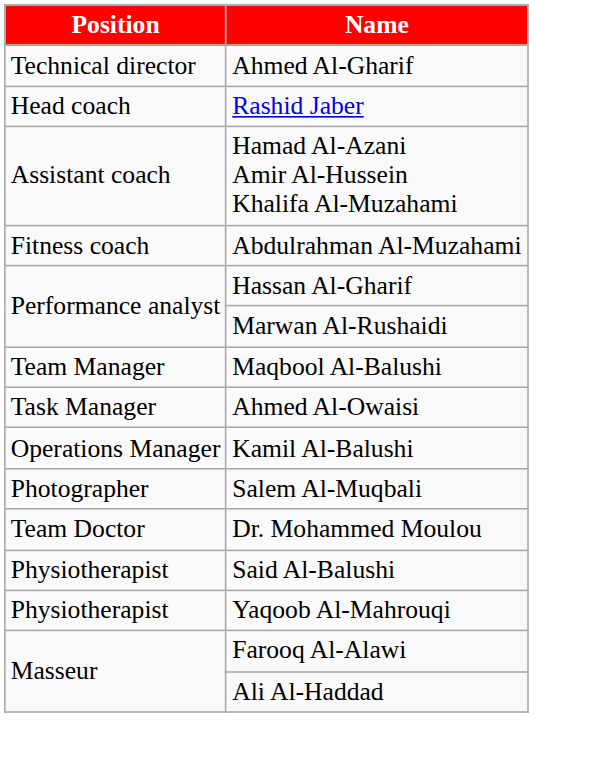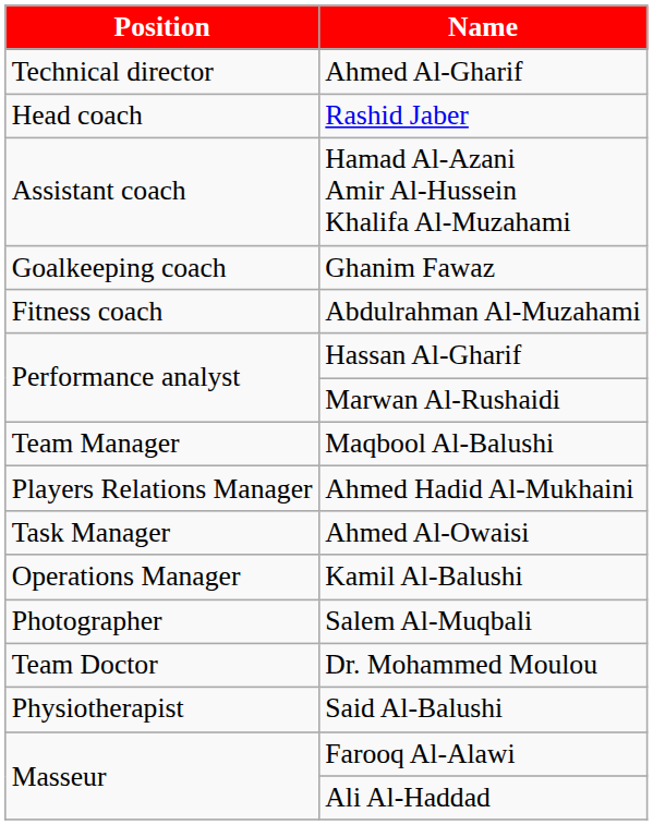+ row: Goalkeeping coach | Ghanim Fawaz
+ row: Players Relations Manager | Ahmed Hadid Al-Mukhaini
- row: Physiotherapist | Yaqoob Al-Mahrouqi
